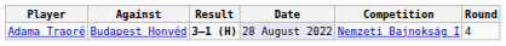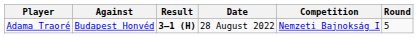Adama Traoré | Date: lavender background -> no background
Adama Traoré | Round: 4 -> 5
